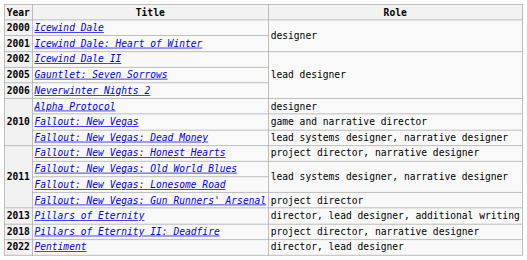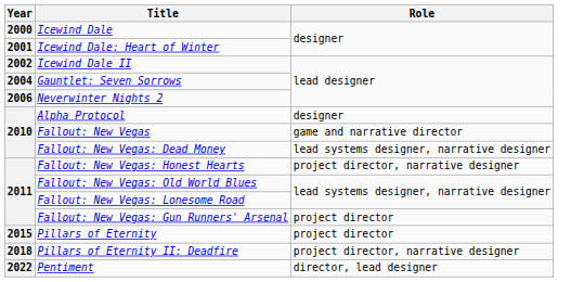Gauntlet: Seven Sorrows | Year: 2005 -> 2004
Pillars of Eternity | Year: 2013 -> 2015
Pillars of Eternity | Role: director, lead designer, additional writing -> project director
